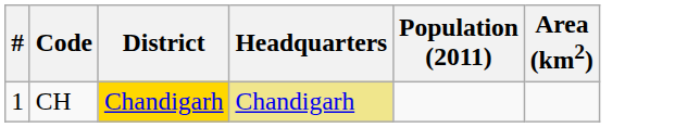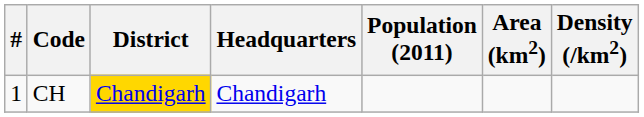+ column: Density (/km2)
CH | Headquarters: khaki background -> no background
